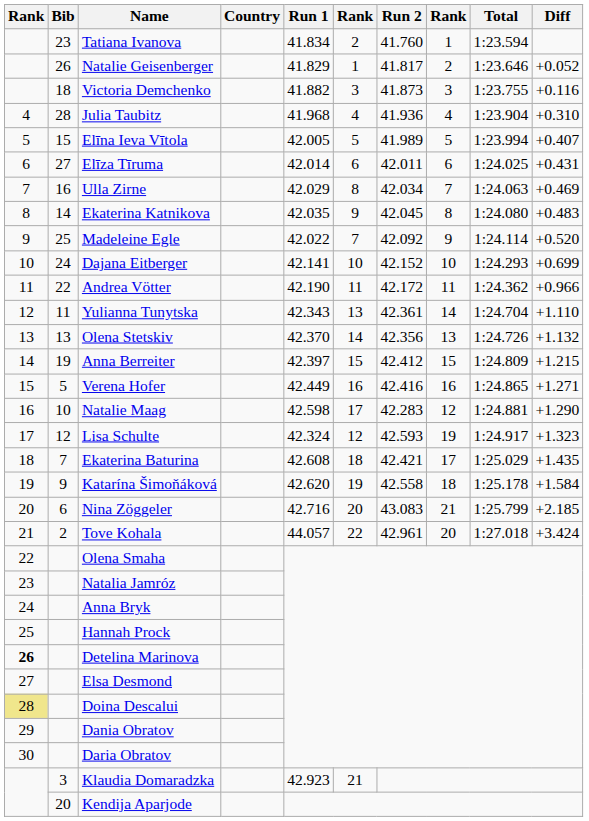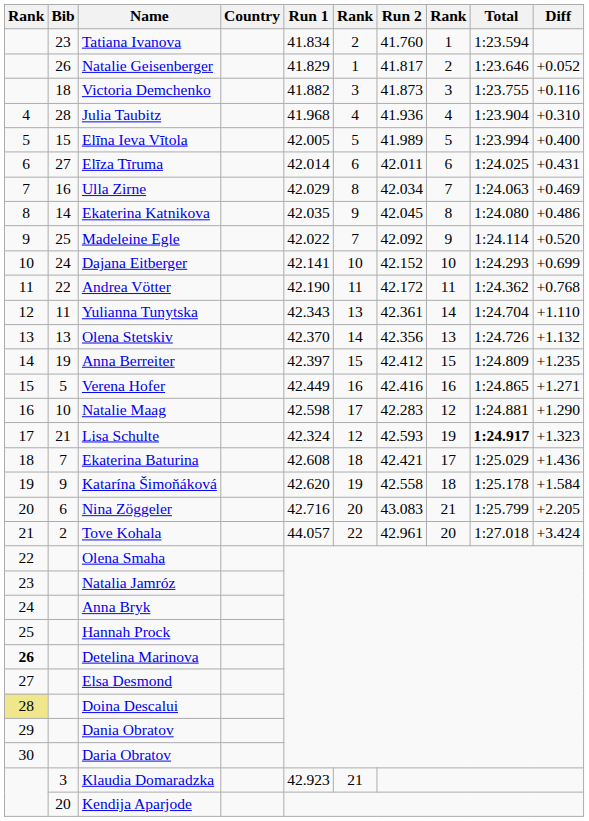Elīna Ieva Vītola | Diff: +0.407 -> +0.400
Ekaterina Katnikova | Diff: +0.483 -> +0.486
Andrea Vötter | Diff: +0.966 -> +0.768
Anna Berreiter | Diff: +1.215 -> +1.235
Lisa Schulte | Bib: 12 -> 21
Lisa Schulte | Total: normal -> bold
Ekaterina Baturina | Diff: +1.435 -> +1.436
Nina Zöggeler | Diff: +2.185 -> +2.205
